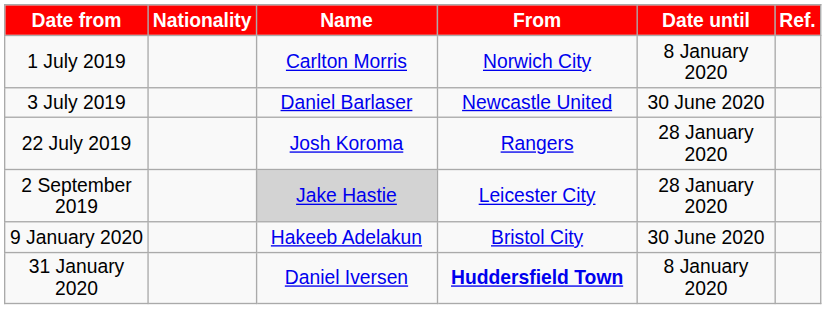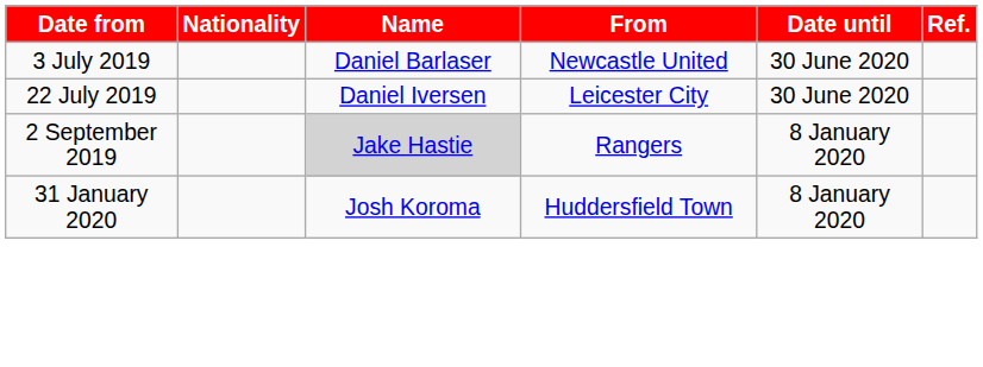- row: 1 July 2019 | Carlton Morris | Norwich City | 8 January 2020
22 July 2019 | Name: Josh Koroma -> Daniel Iversen
22 July 2019 | From: Rangers -> Leicester City
22 July 2019 | Date until: 28 January 2020 -> 30 June 2020
2 September 2019 | From: Leicester City -> Rangers
2 September 2019 | Date until: 28 January 2020 -> 8 January 2020
- row: 9 January 2020 | Hakeeb Adelakun | Bristol City | 30 June 2020
31 January 2020 | Name: Daniel Iversen -> Josh Koroma
31 January 2020 | From: bold -> normal
